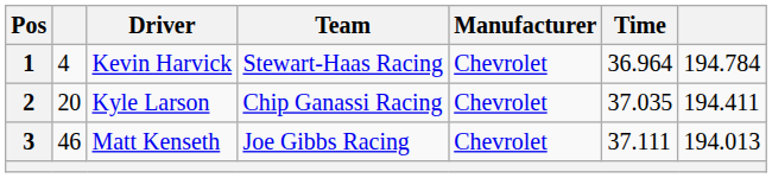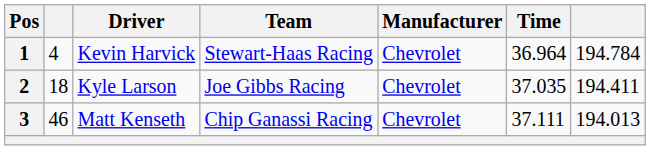2 | column 2: 20 -> 18
2 | Team: Chip Ganassi Racing -> Joe Gibbs Racing
3 | Team: Joe Gibbs Racing -> Chip Ganassi Racing
